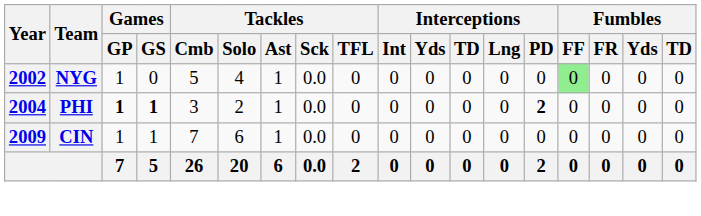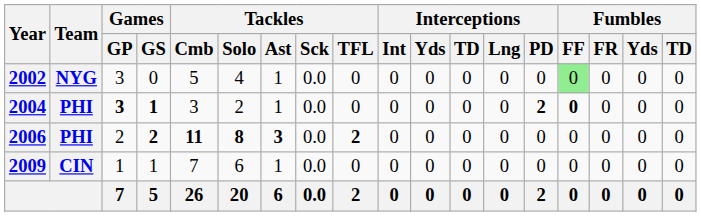2002 | Games / GP: 1 -> 3
2004 | Games / GP: 1 -> 3
2004 | Fumbles / FF: normal -> bold
+ row: 2006 | PHI | 2 | 2 | 11 | 8 | 3 | 0.0 | 2 | 0 | 0 | 0 | 0 | 0 | 0 | 0 | 0 | 0
